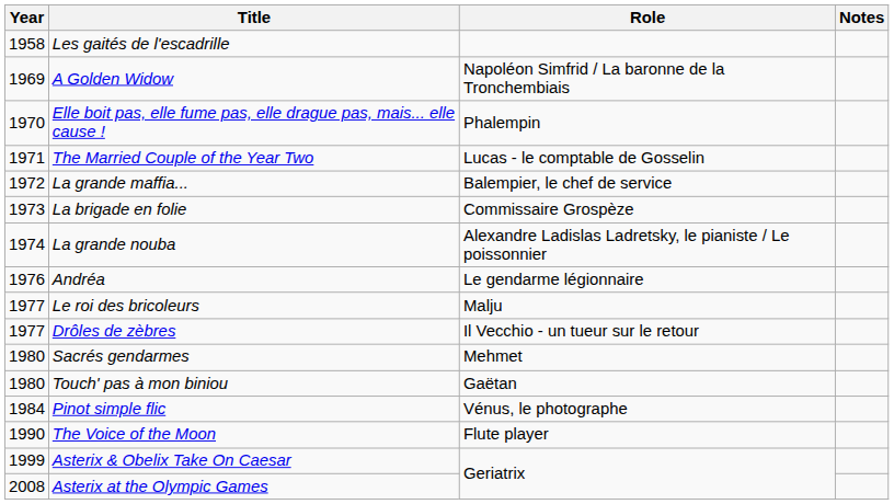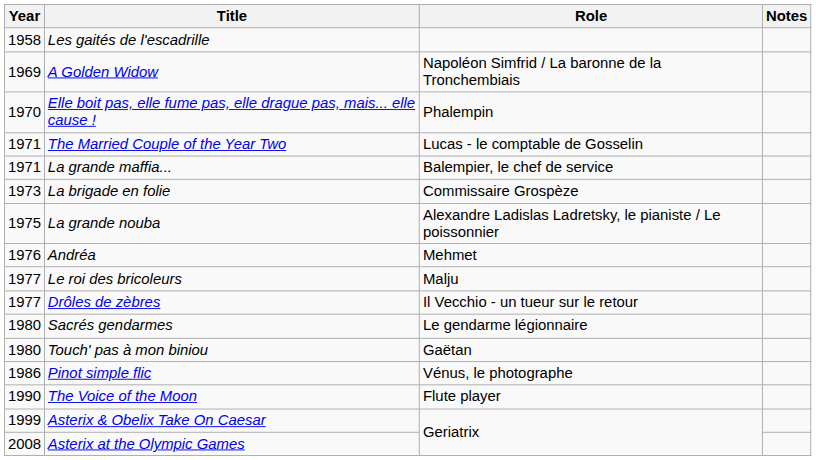La grande maffia... | Year: 1972 -> 1971
La grande nouba | Year: 1974 -> 1975
Andréa | Role: Le gendarme légionnaire -> Mehmet
Sacrés gendarmes | Role: Mehmet -> Le gendarme légionnaire
Pinot simple flic | Year: 1984 -> 1986
